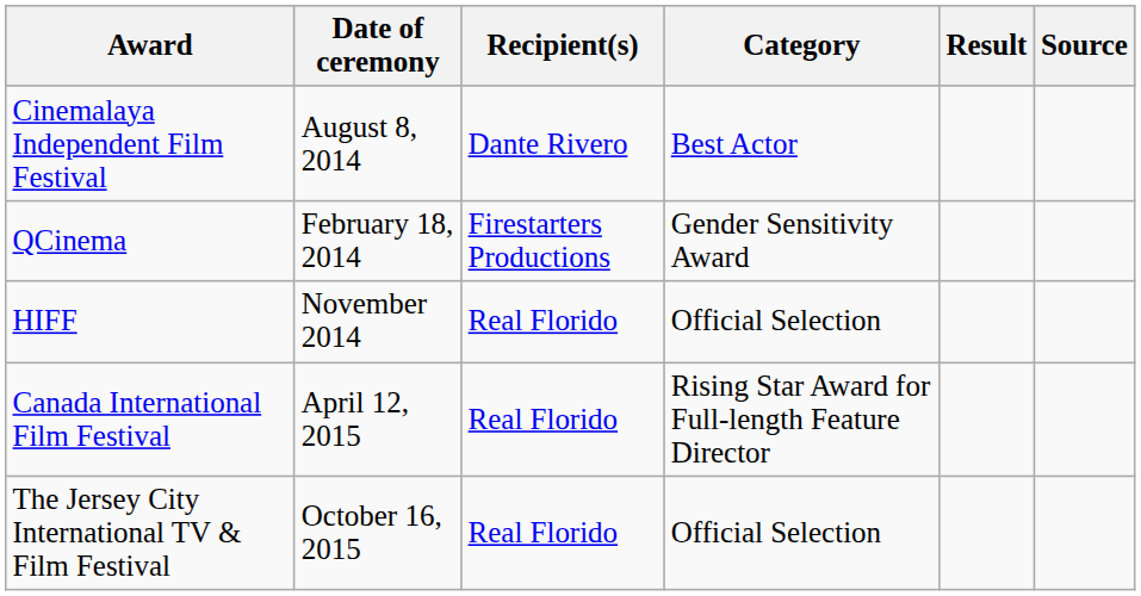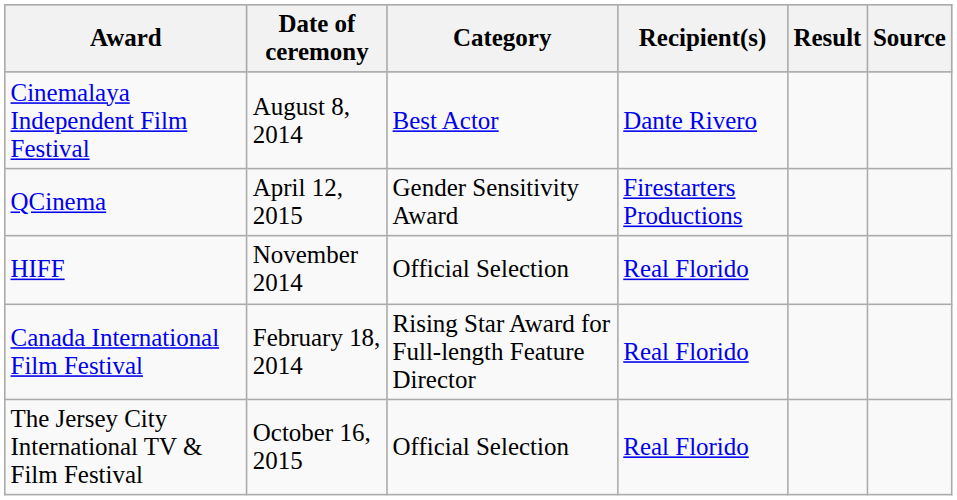columns swapped: Category <-> Recipient(s)
QCinema | Date of ceremony: February 18, 2014 -> April 12, 2015
Canada International Film Festival | Date of ceremony: April 12, 2015 -> February 18, 2014
